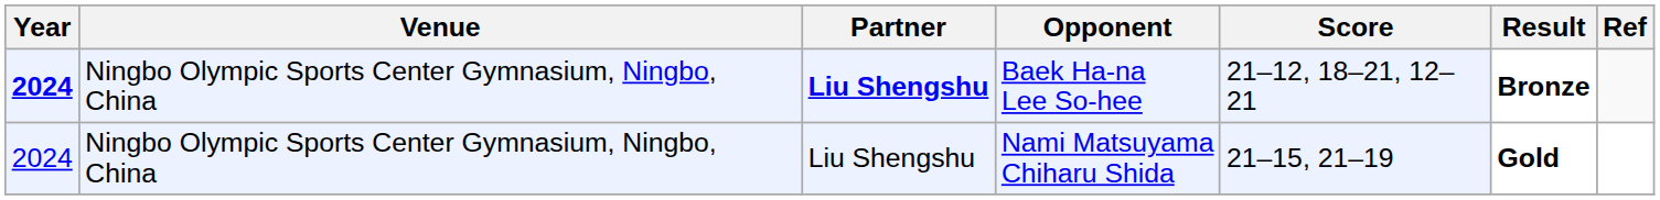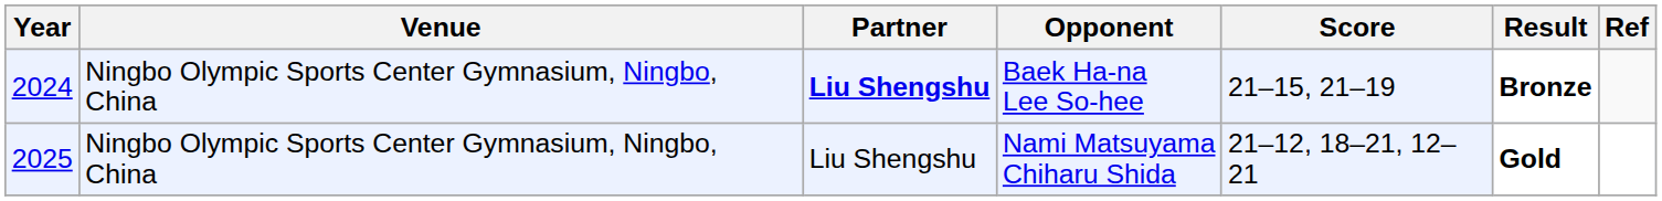Baek Ha-na Lee So-hee | Year: bold -> normal
Baek Ha-na Lee So-hee | Score: 21–12, 18–21, 12–21 -> 21–15, 21–19
Nami Matsuyama Chiharu Shida | Year: 2024 -> 2025
Nami Matsuyama Chiharu Shida | Score: 21–15, 21–19 -> 21–12, 18–21, 12–21
